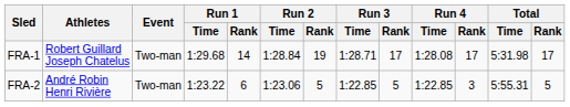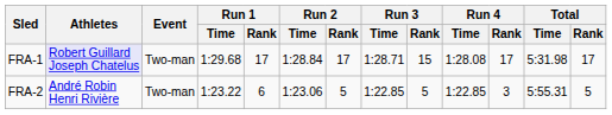FRA-1 | Athletes: no background -> lavender background
FRA-1 | Run 1 / Rank: 14 -> 17
FRA-1 | Run 2 / Rank: 19 -> 17
FRA-1 | Run 3 / Rank: 17 -> 15
